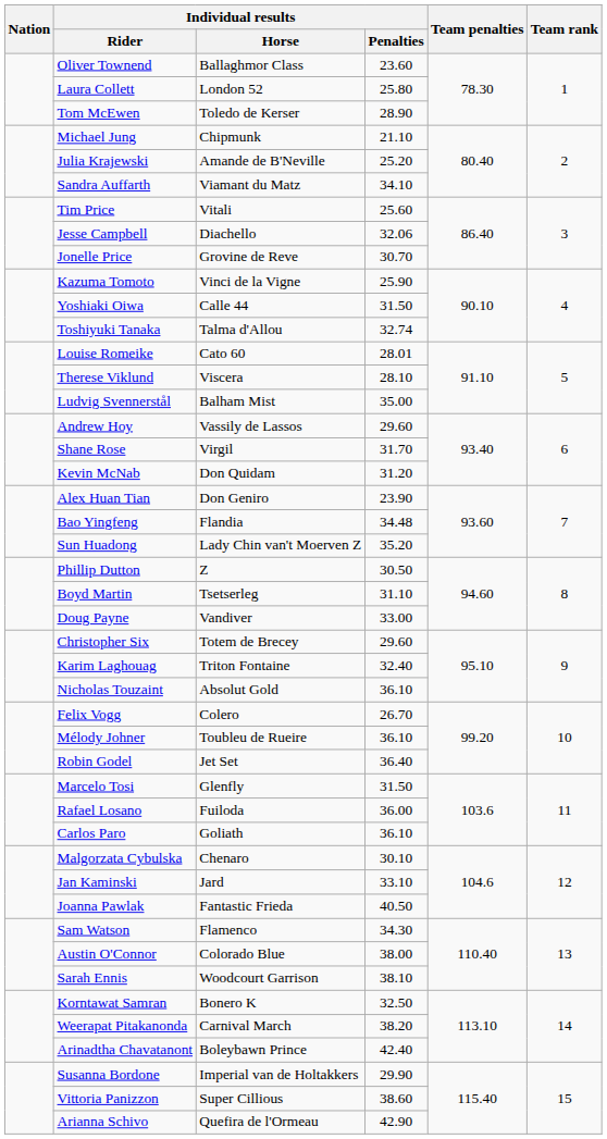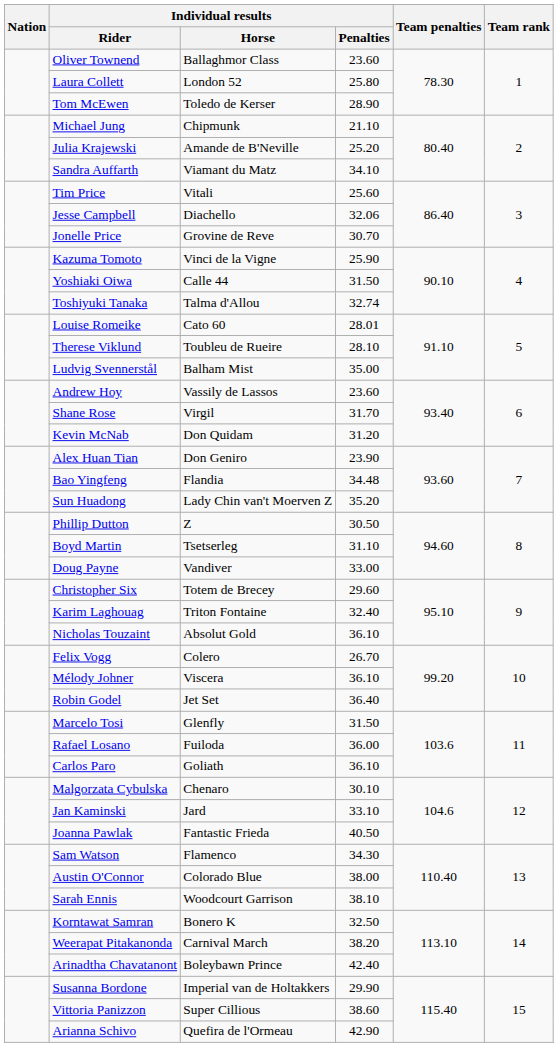Therese Viklund | Individual results / Horse: Viscera -> Toubleu de Rueire
Andrew Hoy | Individual results / Penalties: 29.60 -> 23.60
Mélody Johner | Individual results / Horse: Toubleu de Rueire -> Viscera
